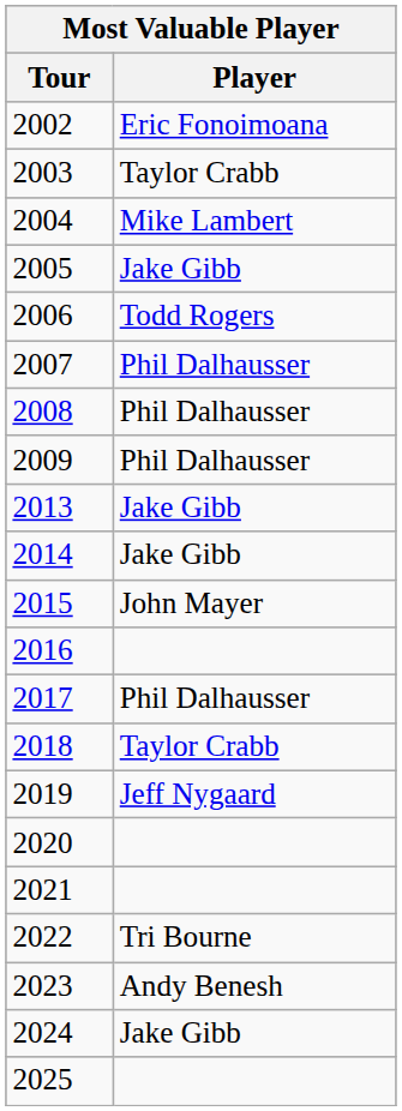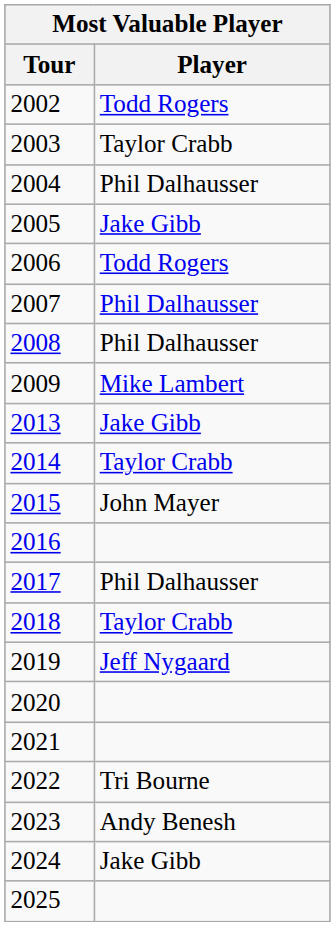2002 | Player: Eric Fonoimoana -> Todd Rogers
2004 | Player: Mike Lambert -> Phil Dalhausser
2009 | Player: Phil Dalhausser -> Mike Lambert
2014 | Player: Jake Gibb -> Taylor Crabb
